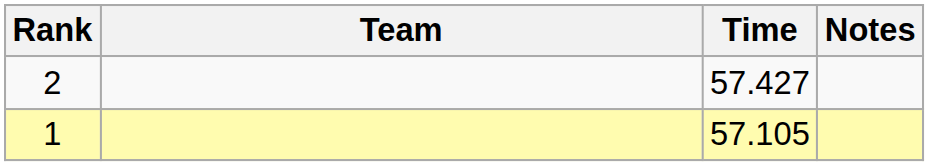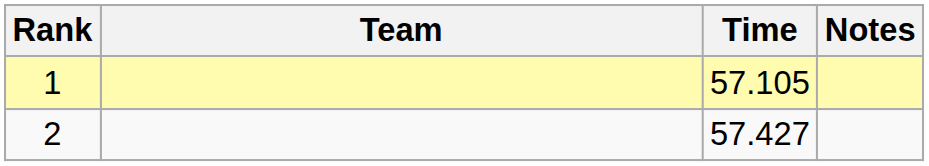rows swapped: 1 <-> 2
